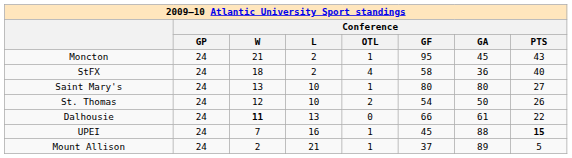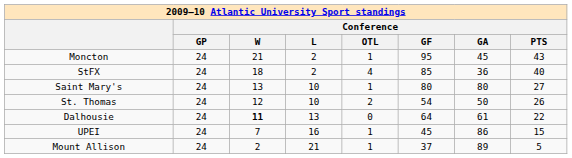StFX | Conference / GF: 58 -> 85
Dalhousie | Conference / GF: 66 -> 64
UPEI | Conference / GA: 88 -> 86
UPEI | Conference / PTS: bold -> normal
